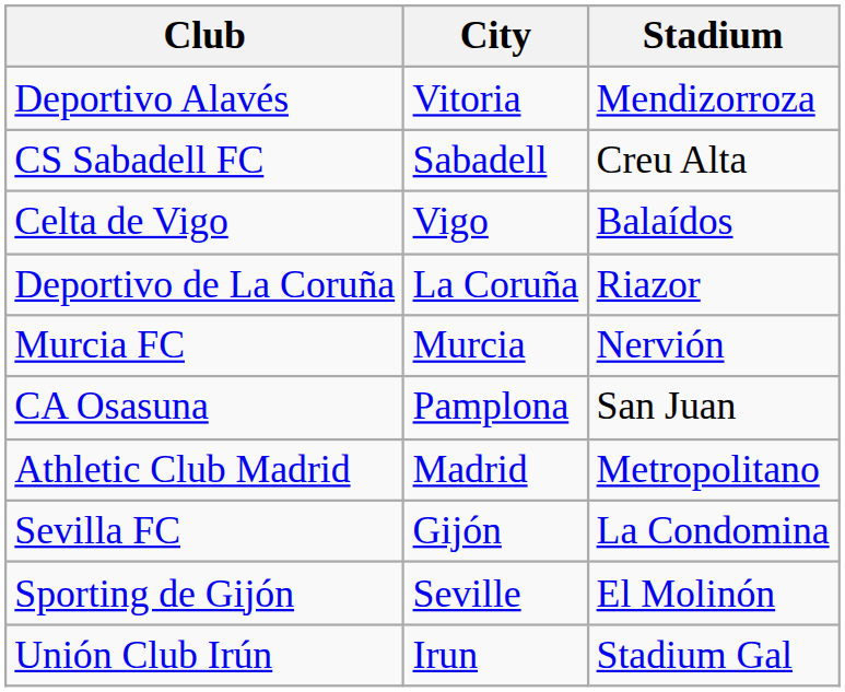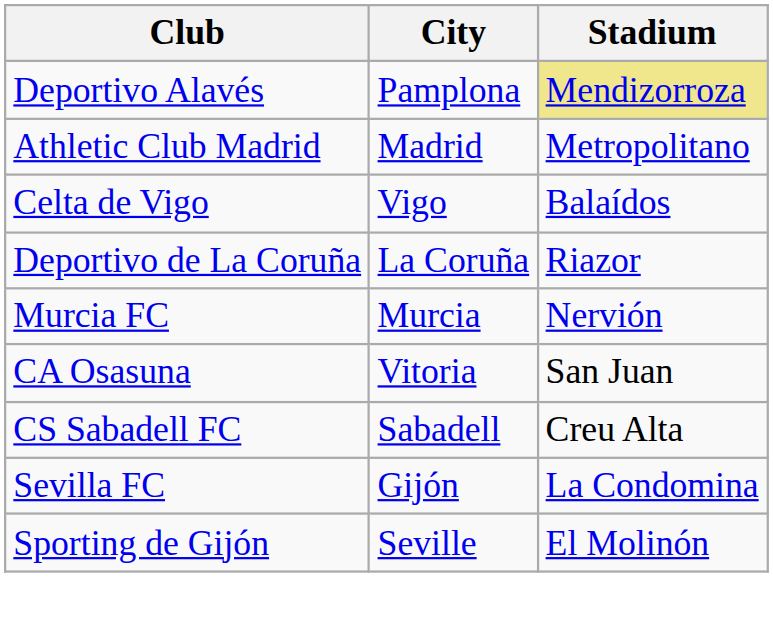Deportivo Alavés | City: Vitoria -> Pamplona
Deportivo Alavés | Stadium: no background -> khaki background
rows swapped: Athletic Club Madrid <-> CS Sabadell FC
CA Osasuna | City: Pamplona -> Vitoria
- row: Unión Club Irún | Irun | Stadium Gal
